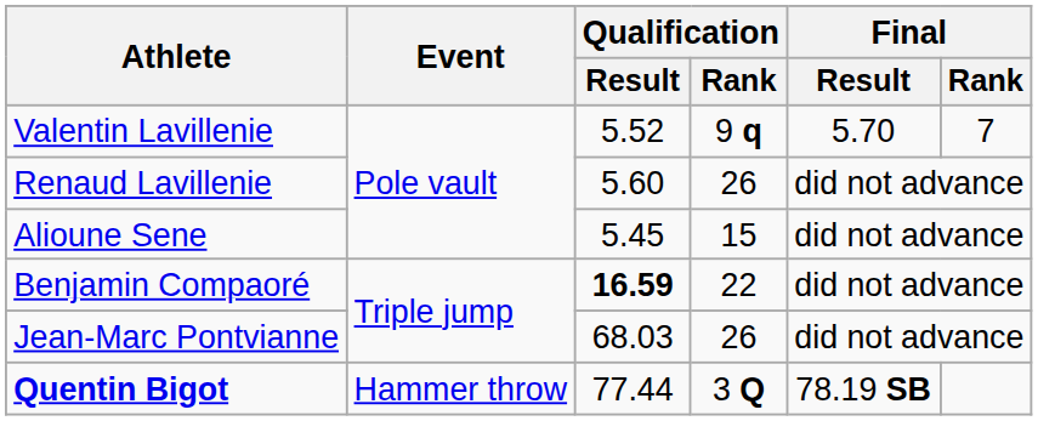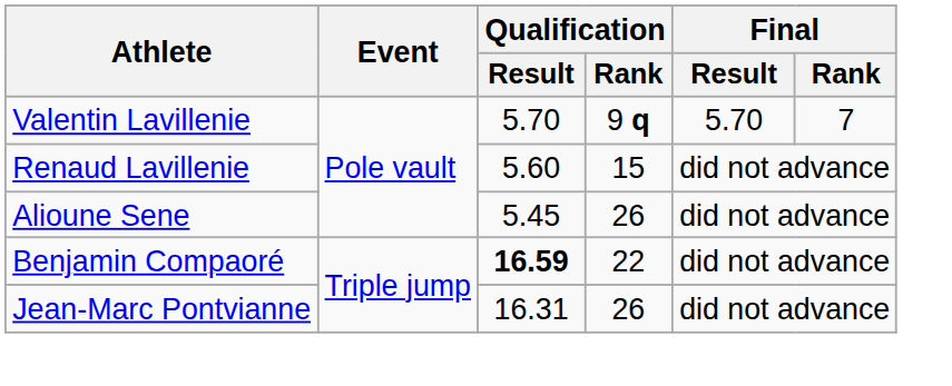Valentin Lavillenie | Qualification / Result: 5.52 -> 5.70
Renaud Lavillenie | Qualification / Rank: 26 -> 15
Alioune Sene | Qualification / Rank: 15 -> 26
Jean-Marc Pontvianne | Qualification / Result: 68.03 -> 16.31
- row: Quentin Bigot | Hammer throw | 77.44 | 3 Q | 78.19 SB
